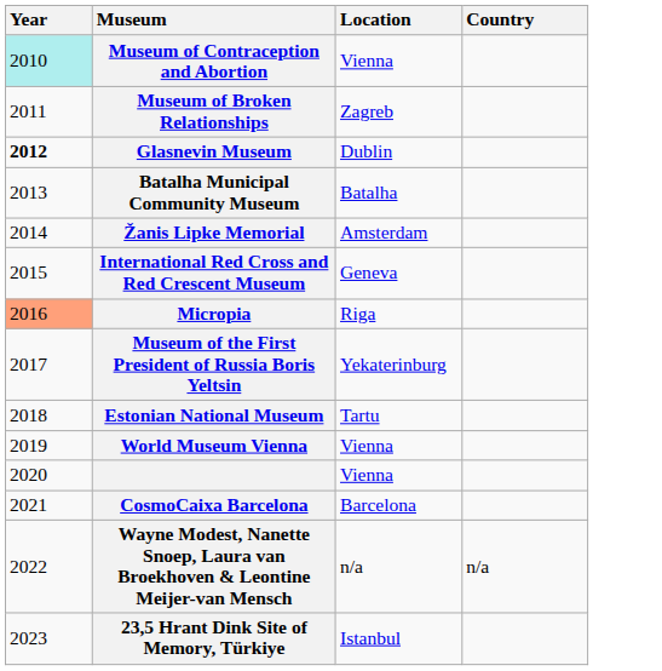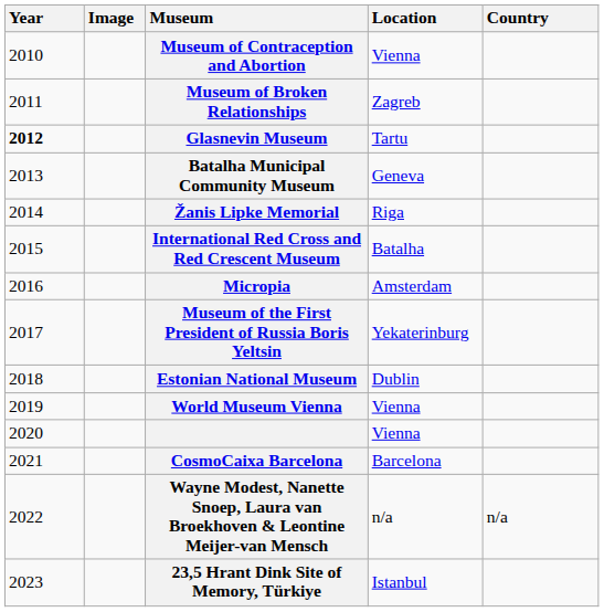+ column: Image
Museum of Contraception and Abortion | Year: paleturquoise background -> no background
Glasnevin Museum | Location: Dublin -> Tartu
Batalha Municipal Community Museum | Location: Batalha -> Geneva
Žanis Lipke Memorial | Location: Amsterdam -> Riga
International Red Cross and Red Crescent Museum | Location: Geneva -> Batalha
Micropia | Year: lightsalmon background -> no background
Micropia | Location: Riga -> Amsterdam
Estonian National Museum | Location: Tartu -> Dublin
